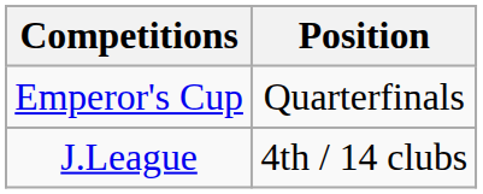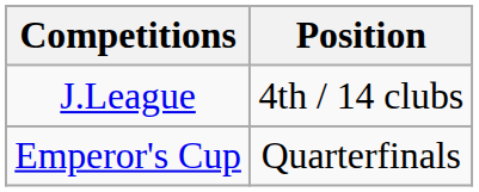rows swapped: J.League <-> Emperor's Cup
